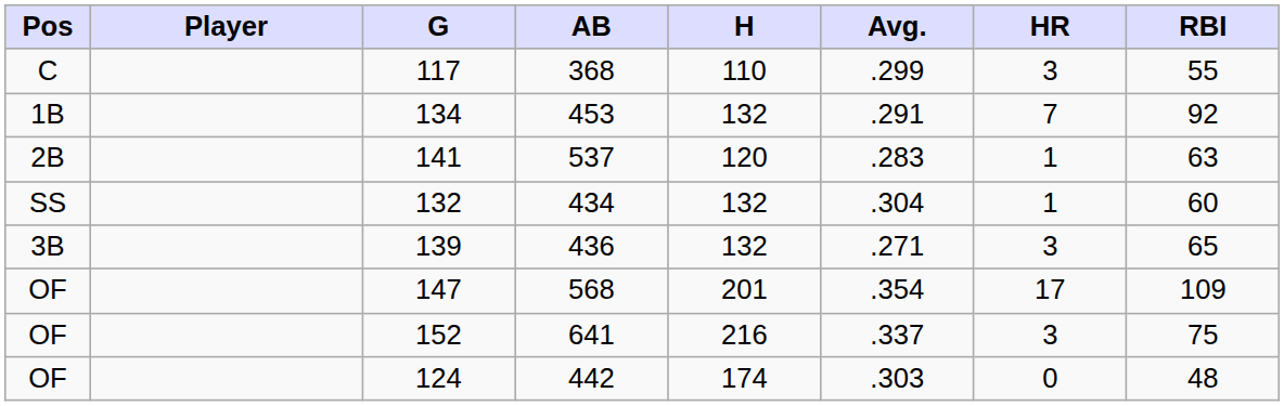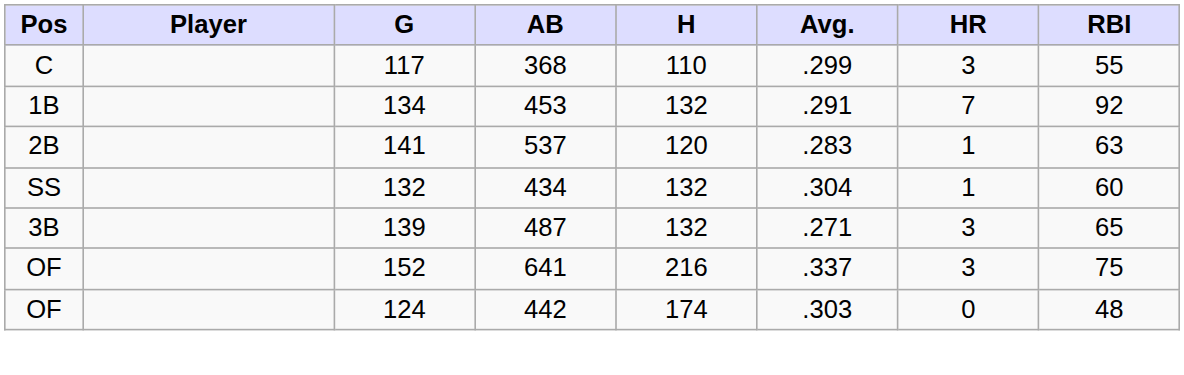139 | AB: 436 -> 487
- row: OF | 147 | 568 | 201 | .354 | 17 | 109
